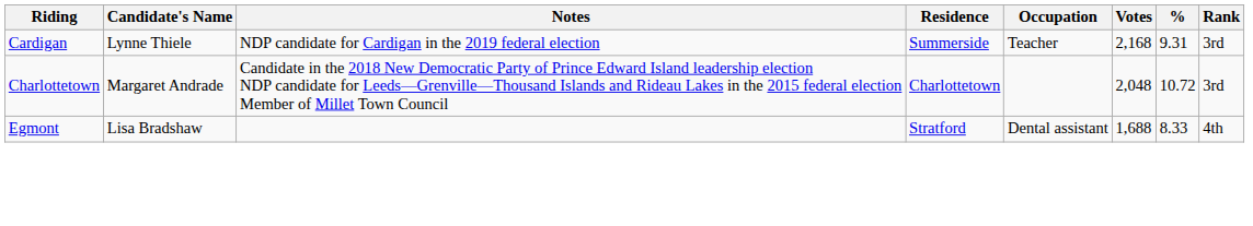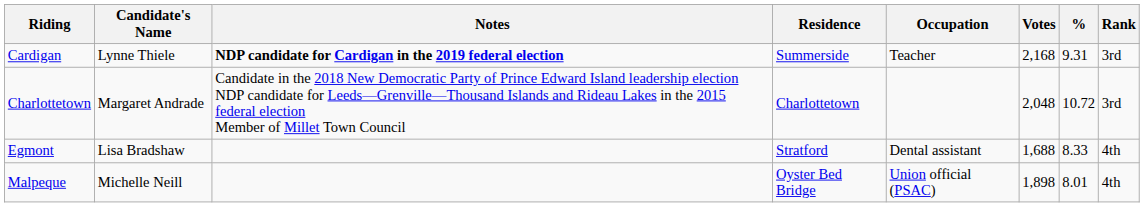Cardigan | Notes: normal -> bold
+ row: Malpeque | Michelle Neill | Oyster Bed Bridge | Union official (PSAC) | 1,898 | 8.01 | 4th
